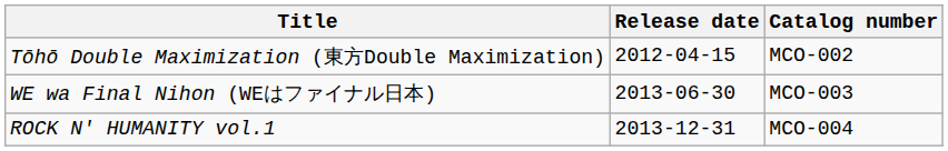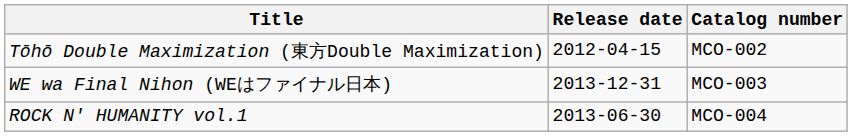WE wa Final Nihon (WEはファイナル日本) | Release date: 2013-06-30 -> 2013-12-31
ROCK N' HUMANITY vol.1 | Release date: 2013-12-31 -> 2013-06-30
